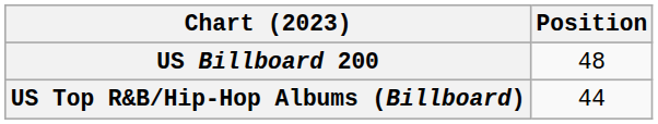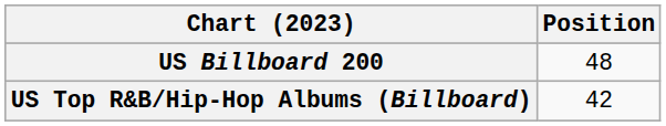US Top R&B/Hip-Hop Albums (Billboard) | Position: 44 -> 42
